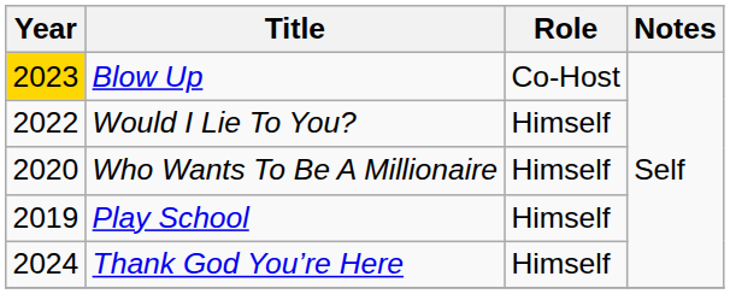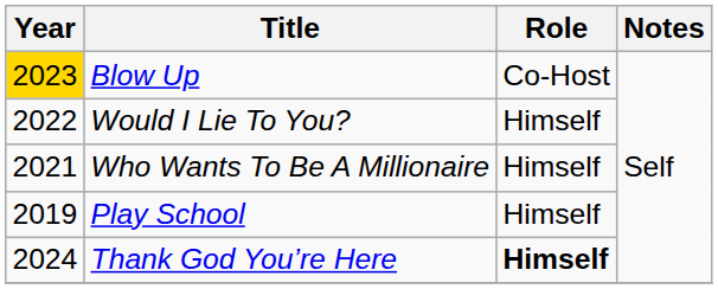Who Wants To Be A Millionaire | Year: 2020 -> 2021
Thank God You’re Here | Role: normal -> bold
